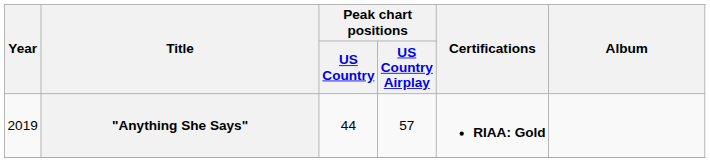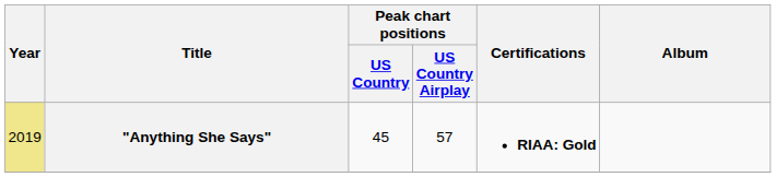"Anything She Says" | Year: no background -> khaki background
"Anything She Says" | Peak chart positions / US Country: 44 -> 45
